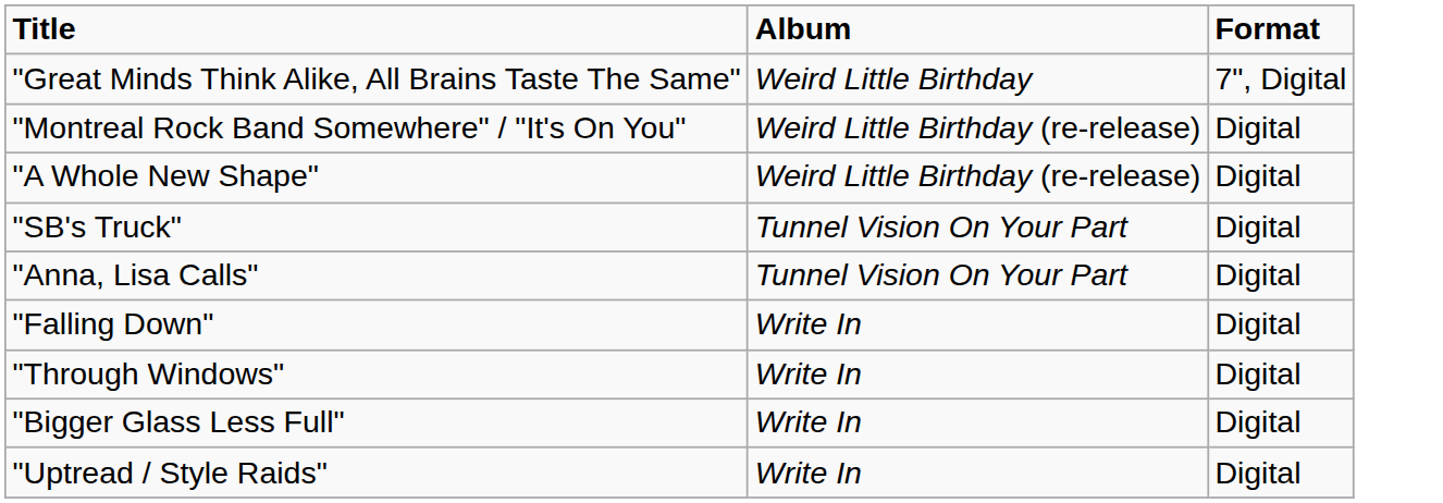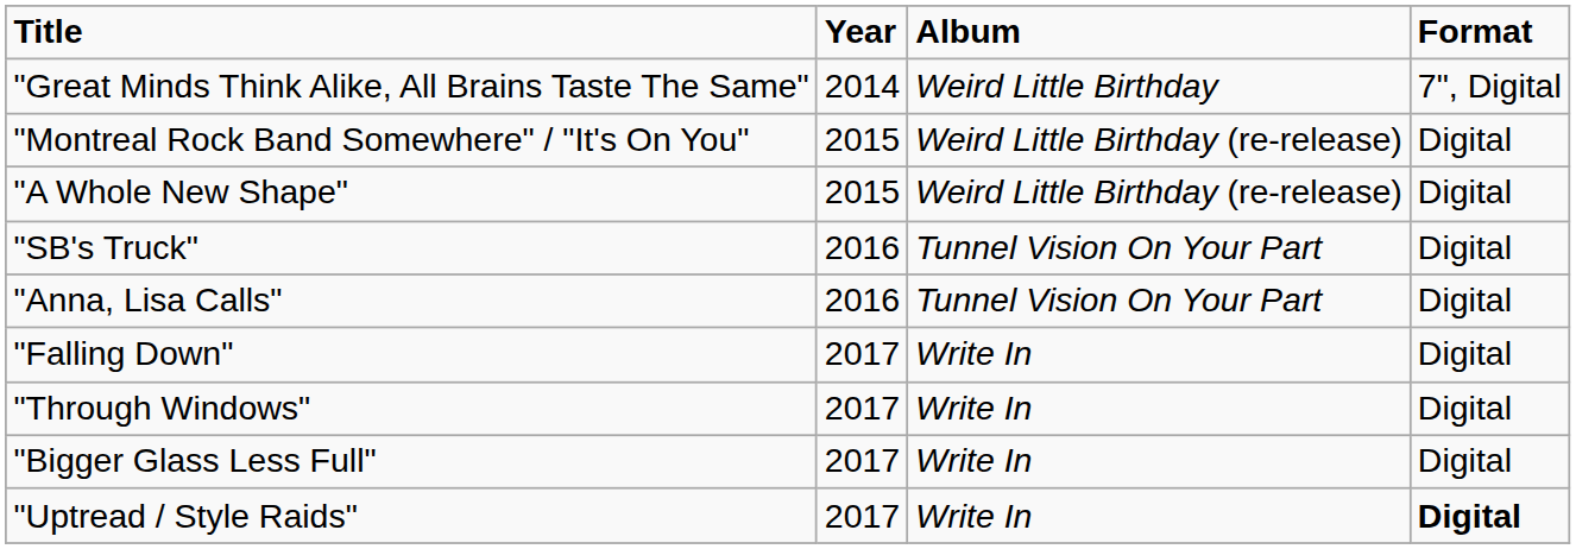+ column: Year | 2014 | 2015 | 2015 | 2016 | 2016 | 2017 | 2017 | 2017 | 2017
"Uptread / Style Raids" | Format: normal -> bold
